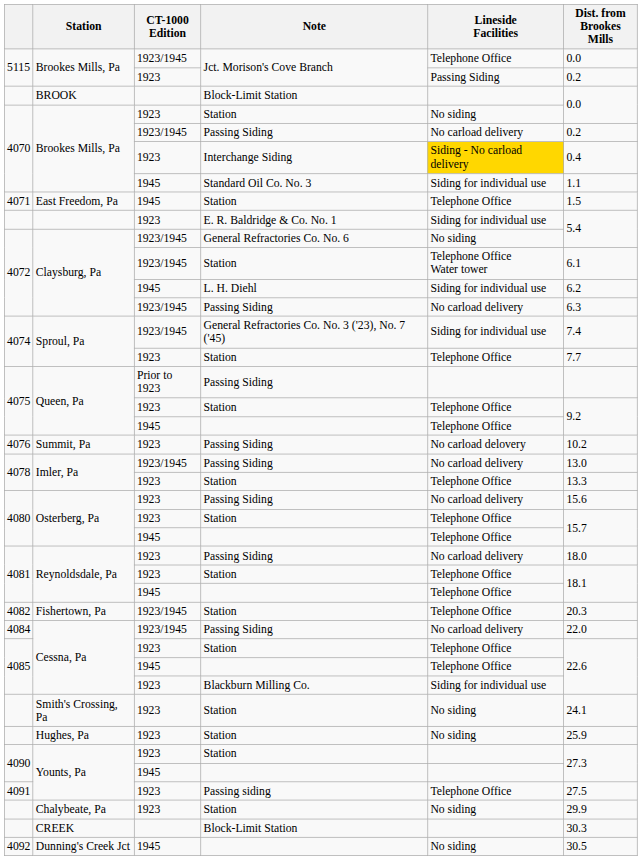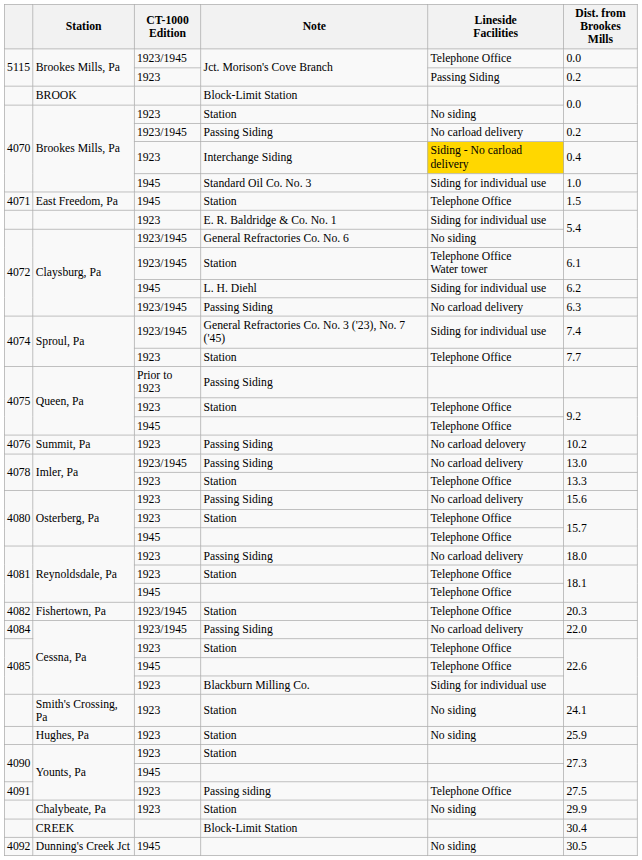Brookes Mills, Pa / Standard Oil Co. No. 3 | Dist. from Brookes Mills: 1.1 -> 1.0
CREEK | Dist. from Brookes Mills: 30.3 -> 30.4
